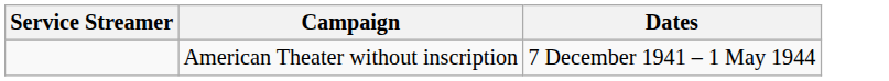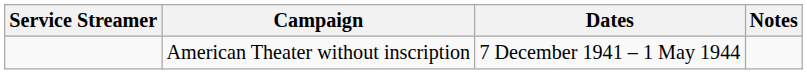+ column: Notes
